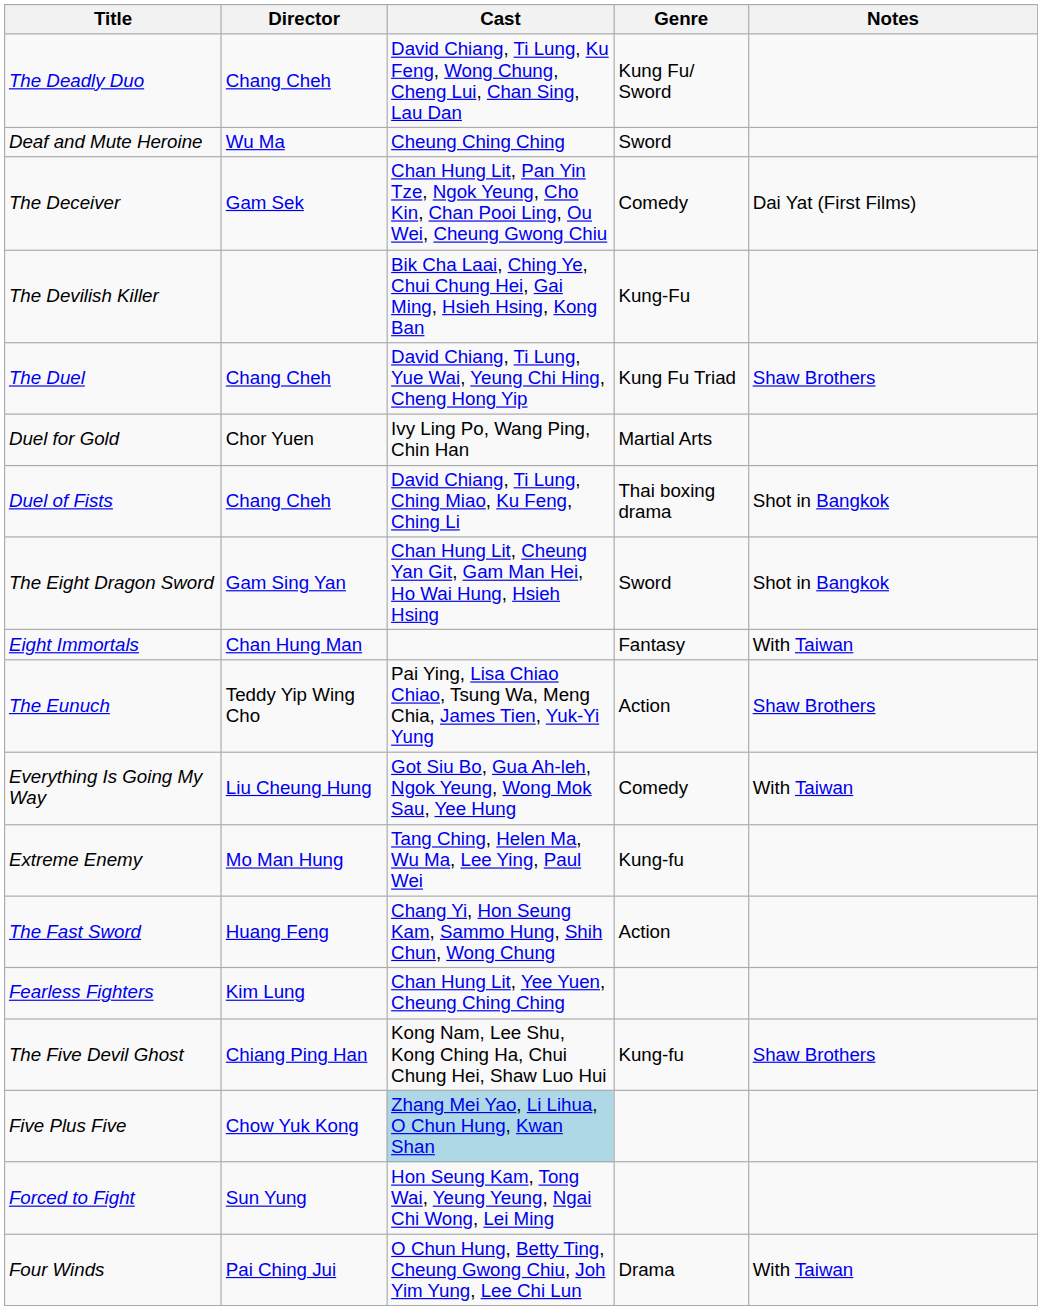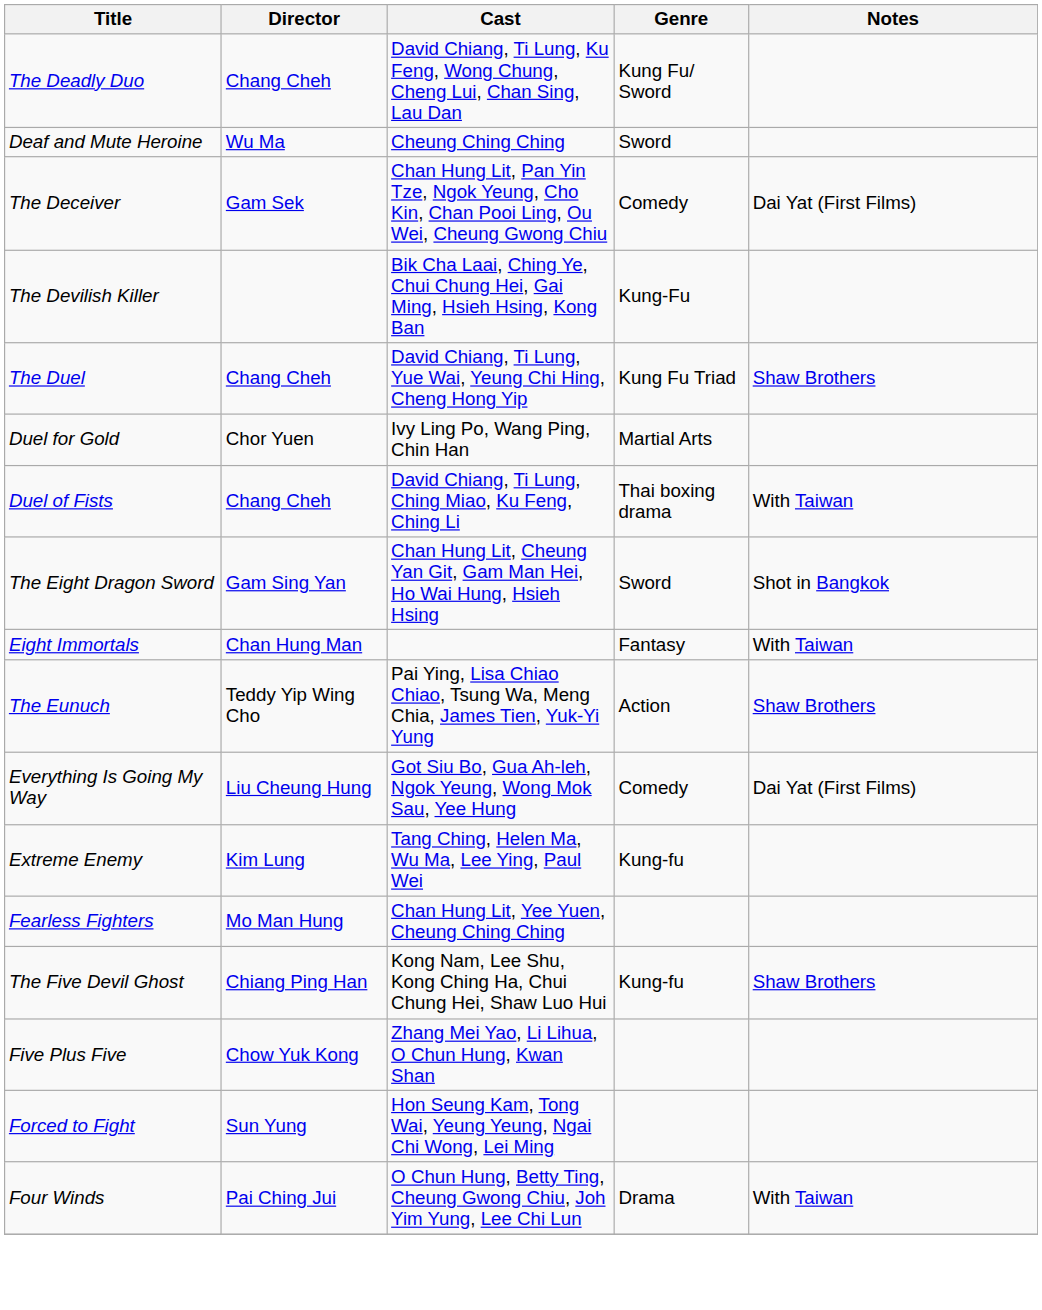Duel of Fists | Notes: Shot in Bangkok -> With Taiwan
Everything Is Going My Way | Notes: With Taiwan -> Dai Yat (First Films)
Extreme Enemy | Director: Mo Man Hung -> Kim Lung
- row: The Fast Sword | Huang Feng | Chang Yi, Hon Seung Kam, Sammo Hung, Shih Chun, Wong Chung | Action
Fearless Fighters | Director: Kim Lung -> Mo Man Hung
Five Plus Five | Cast: lightblue background -> no background
